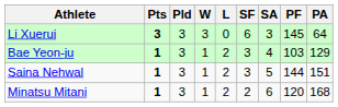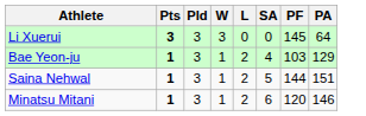- column: SF | 6 | 3 | 3 | 2
Li Xuerui | SA: 3 -> 0
Minatsu Mitani | PA: 168 -> 146
